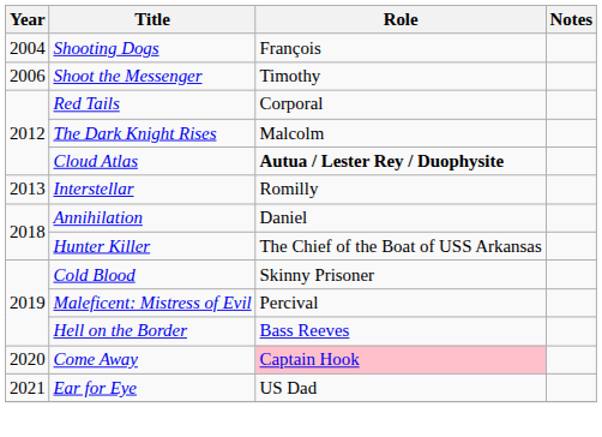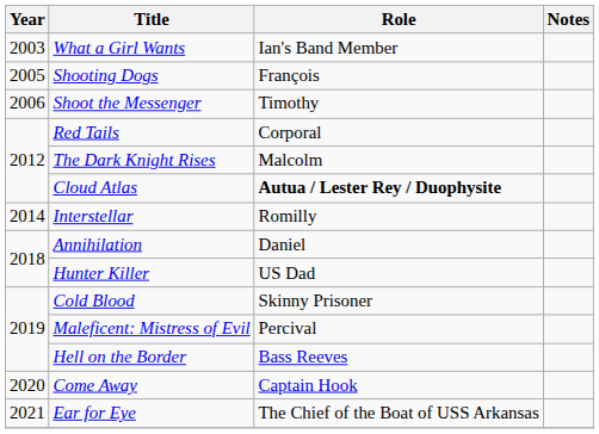+ row: 2003 | What a Girl Wants | Ian's Band Member
Shooting Dogs | Year: 2004 -> 2005
Interstellar | Year: 2013 -> 2014
Hunter Killer | Role: The Chief of the Boat of USS Arkansas -> US Dad
Come Away | Role: pink background -> no background
Ear for Eye | Role: US Dad -> The Chief of the Boat of USS Arkansas
